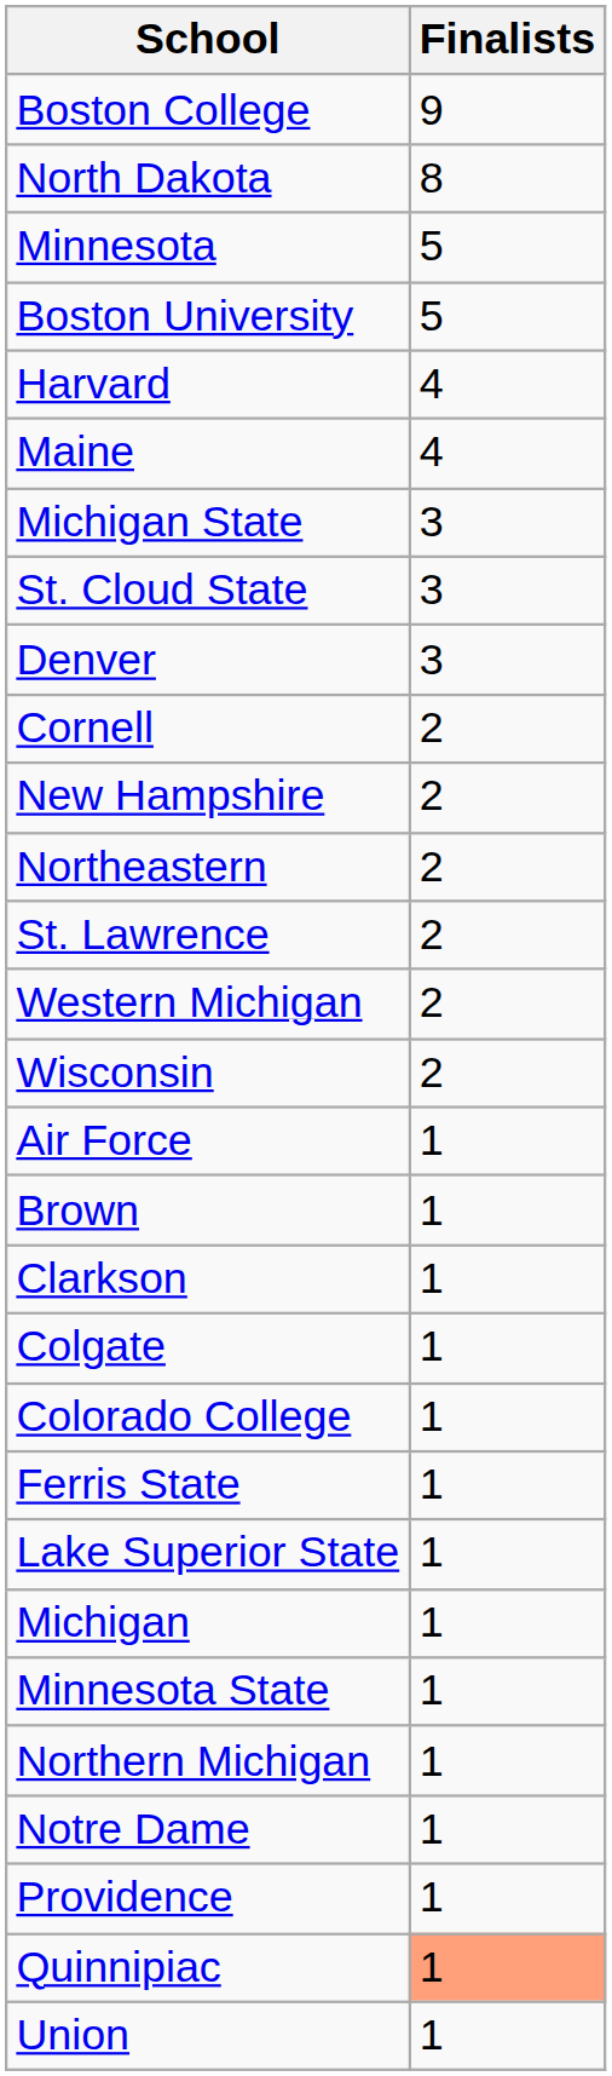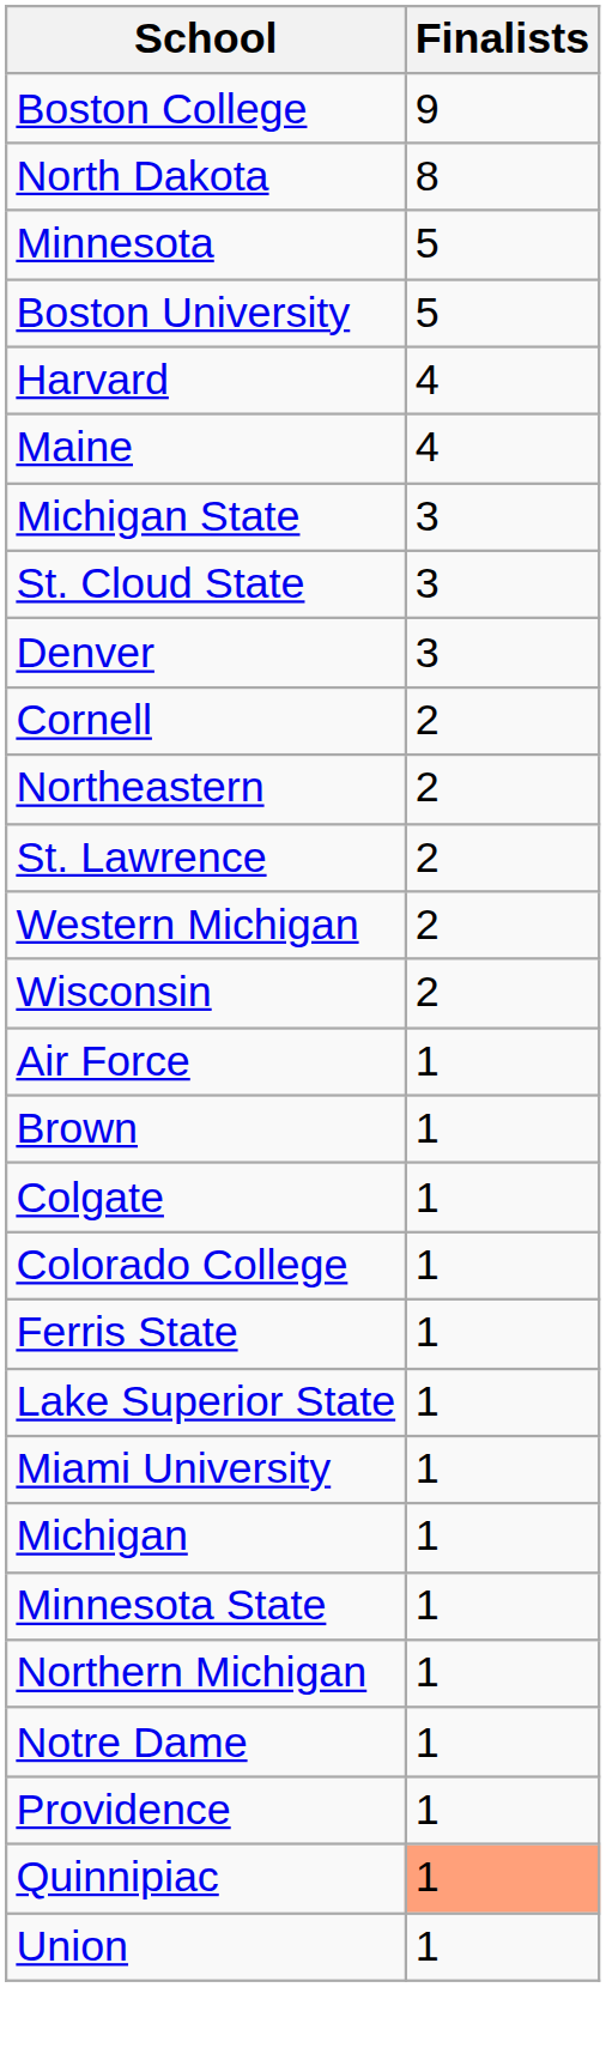- row: New Hampshire | 2
- row: Clarkson | 1
+ row: Miami University | 1
